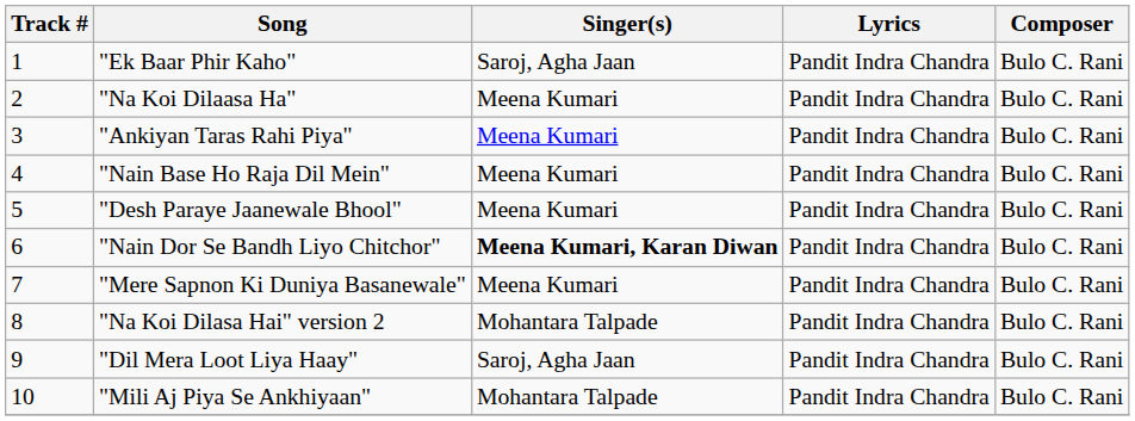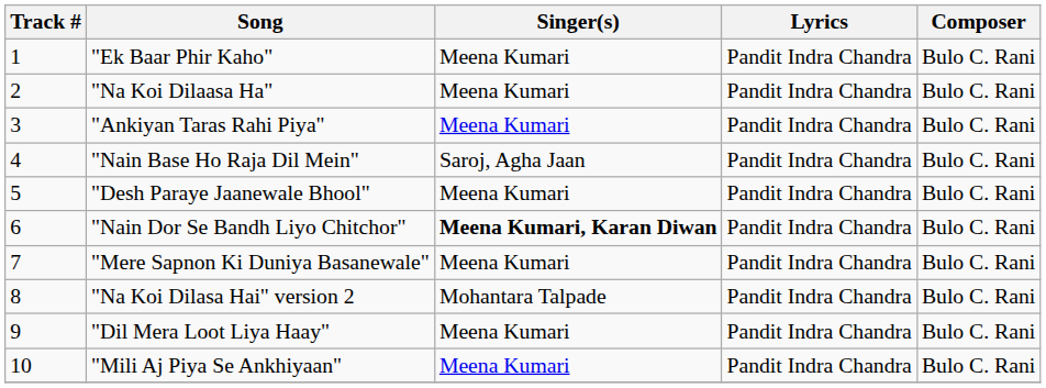"Ek Baar Phir Kaho" | Singer(s): Saroj, Agha Jaan -> Meena Kumari
"Nain Base Ho Raja Dil Mein" | Singer(s): Meena Kumari -> Saroj, Agha Jaan
"Dil Mera Loot Liya Haay" | Singer(s): Saroj, Agha Jaan -> Meena Kumari
"Mili Aj Piya Se Ankhiyaan" | Singer(s): Mohantara Talpade -> Meena Kumari
